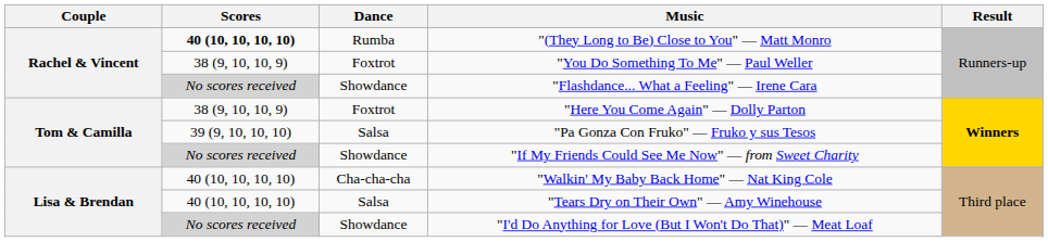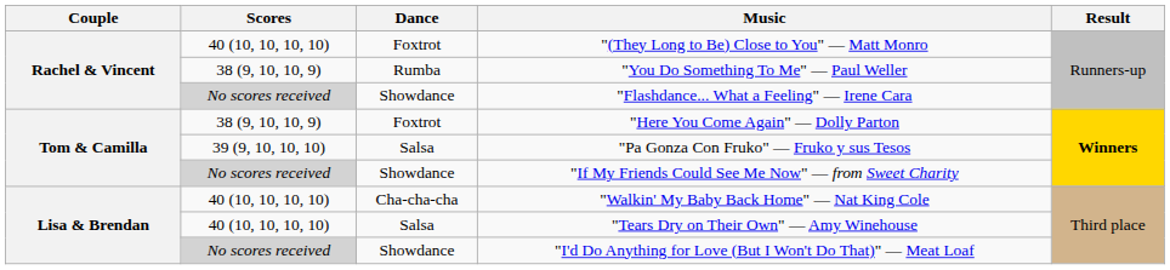"(They Long to Be) Close to You" — Matt Monro | Scores: bold -> normal
"(They Long to Be) Close to You" — Matt Monro | Dance: Rumba -> Foxtrot
"You Do Something To Me" — Paul Weller | Dance: Foxtrot -> Rumba
